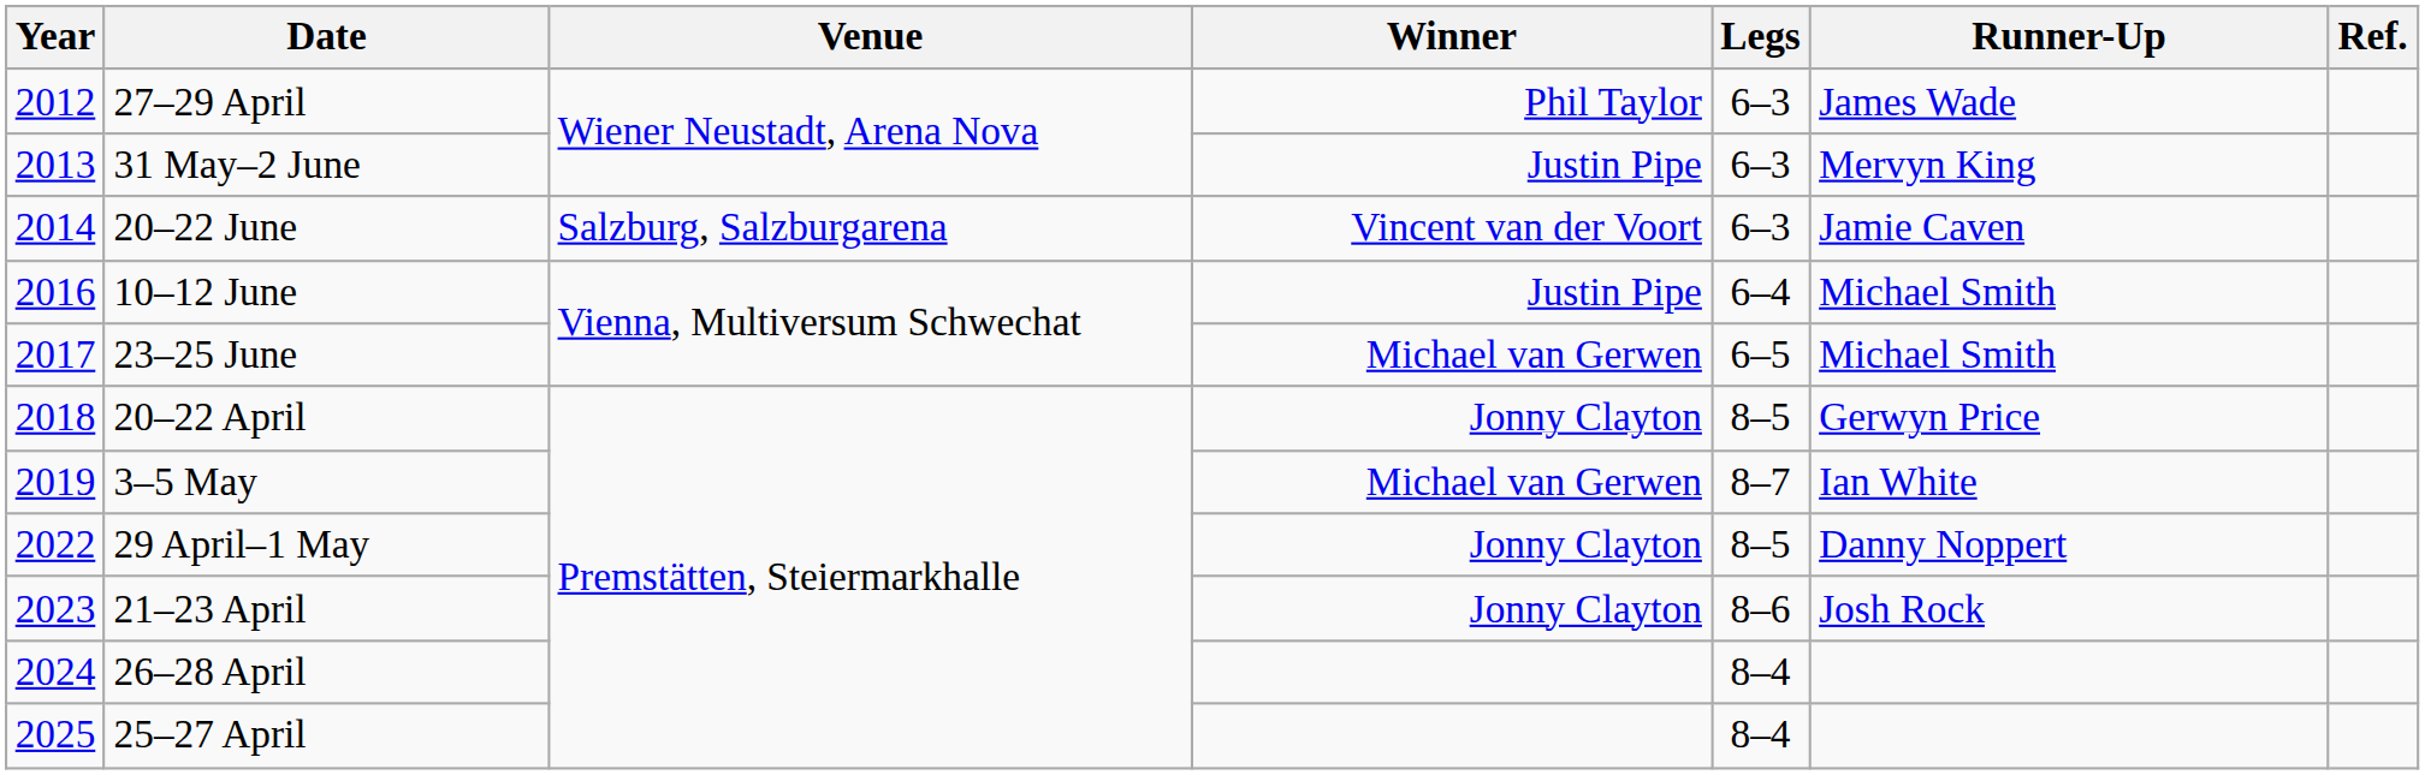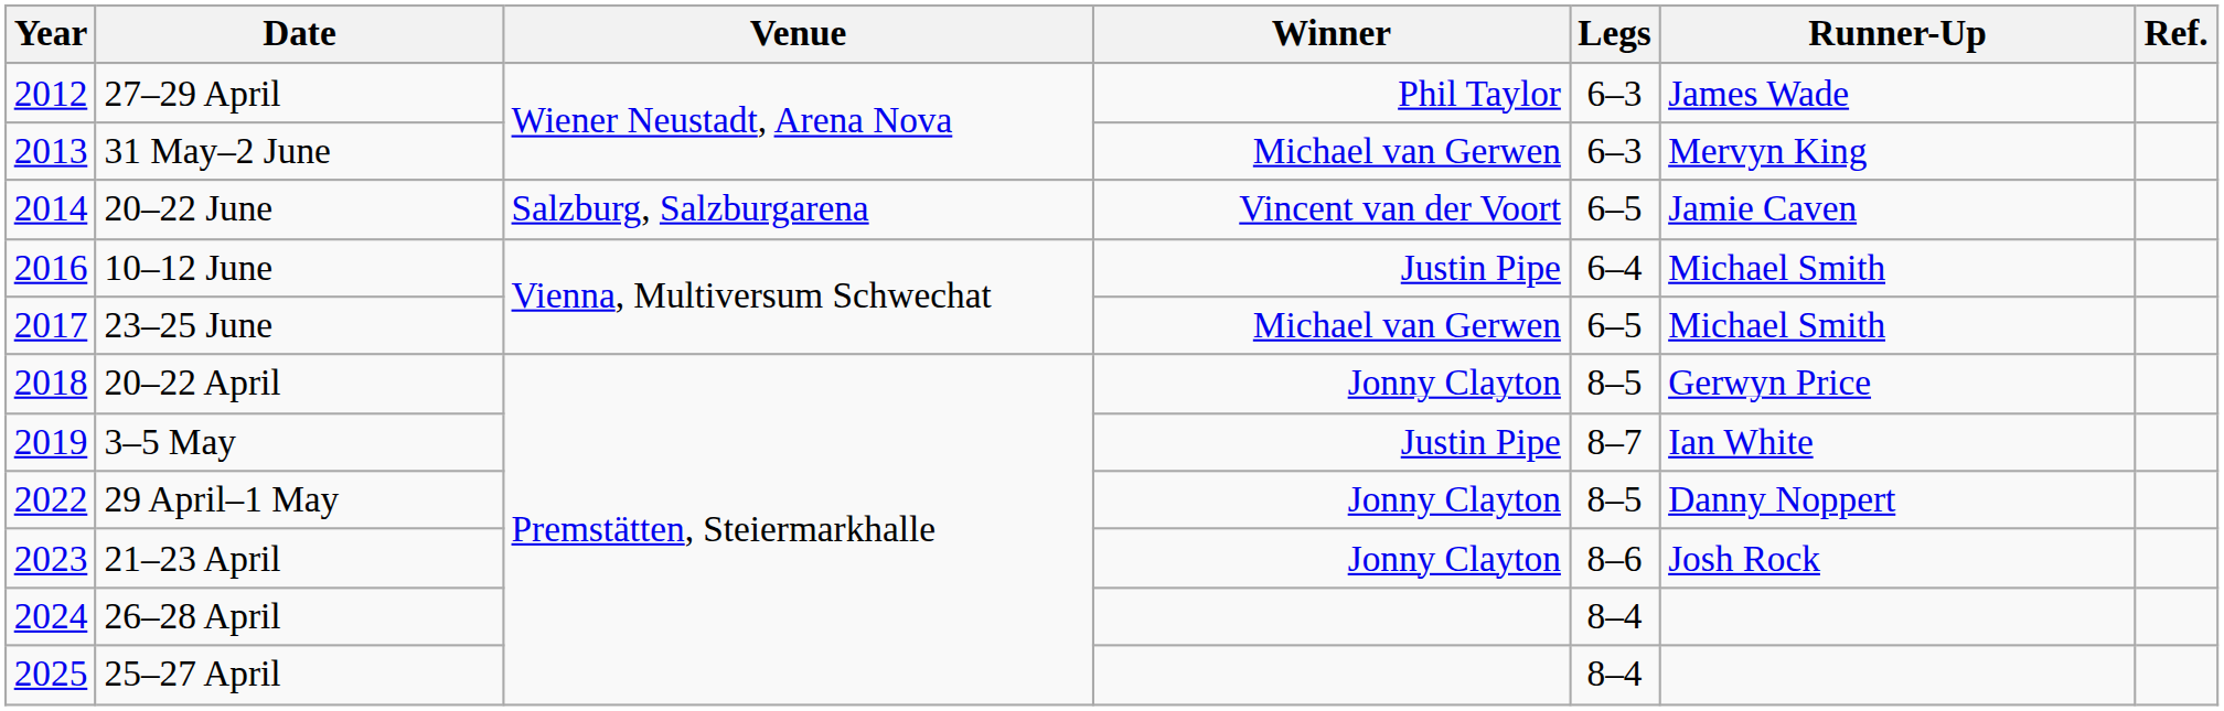31 May–2 June | Winner: Justin Pipe -> Michael van Gerwen
20–22 June | Legs: 6–3 -> 6–5
3–5 May | Winner: Michael van Gerwen -> Justin Pipe
